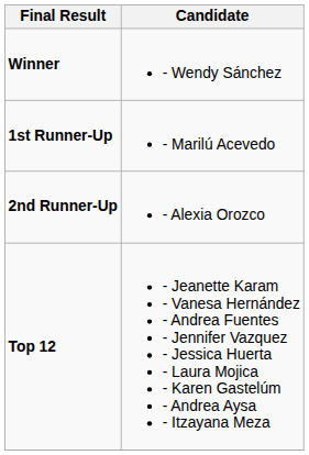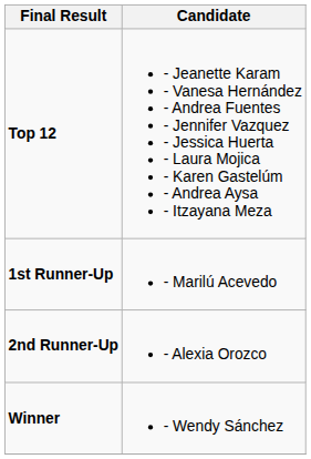rows swapped: Winner <-> Top 12
